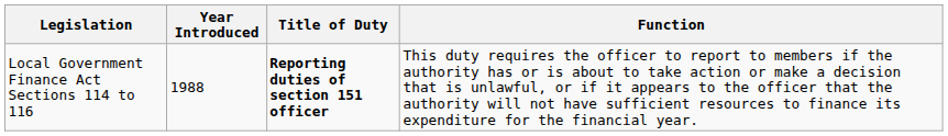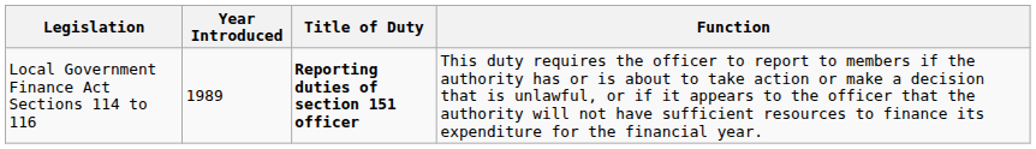Local Government Finance Act Sections 114 to 116 | Year Introduced: 1988 -> 1989
